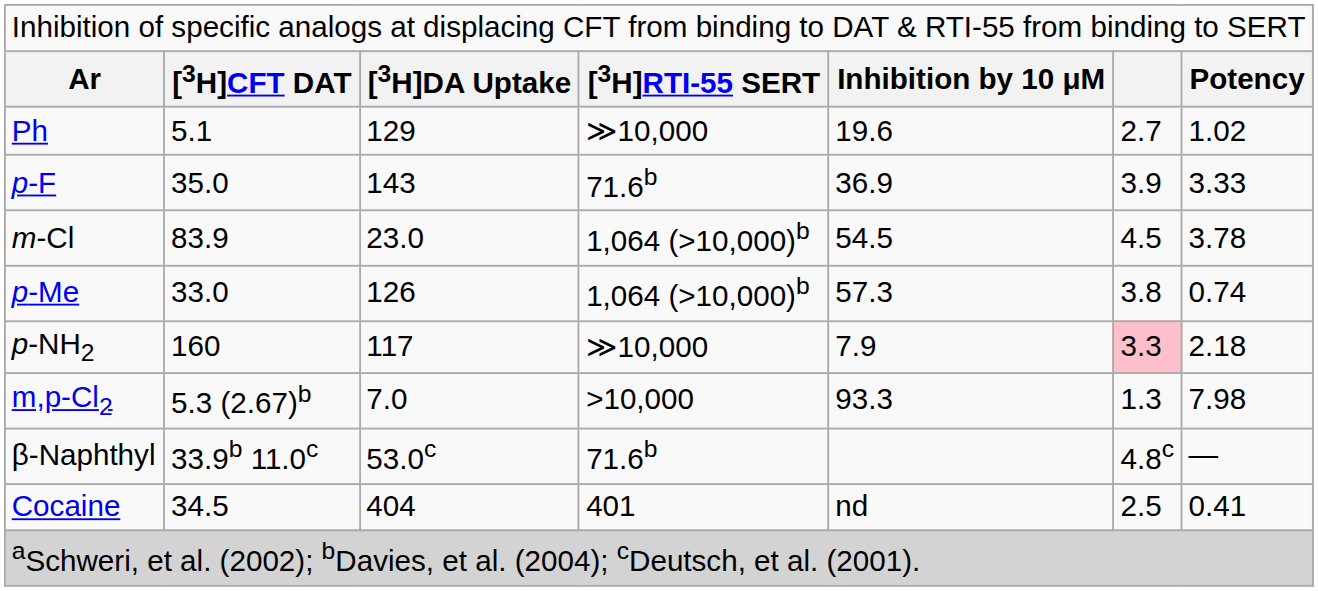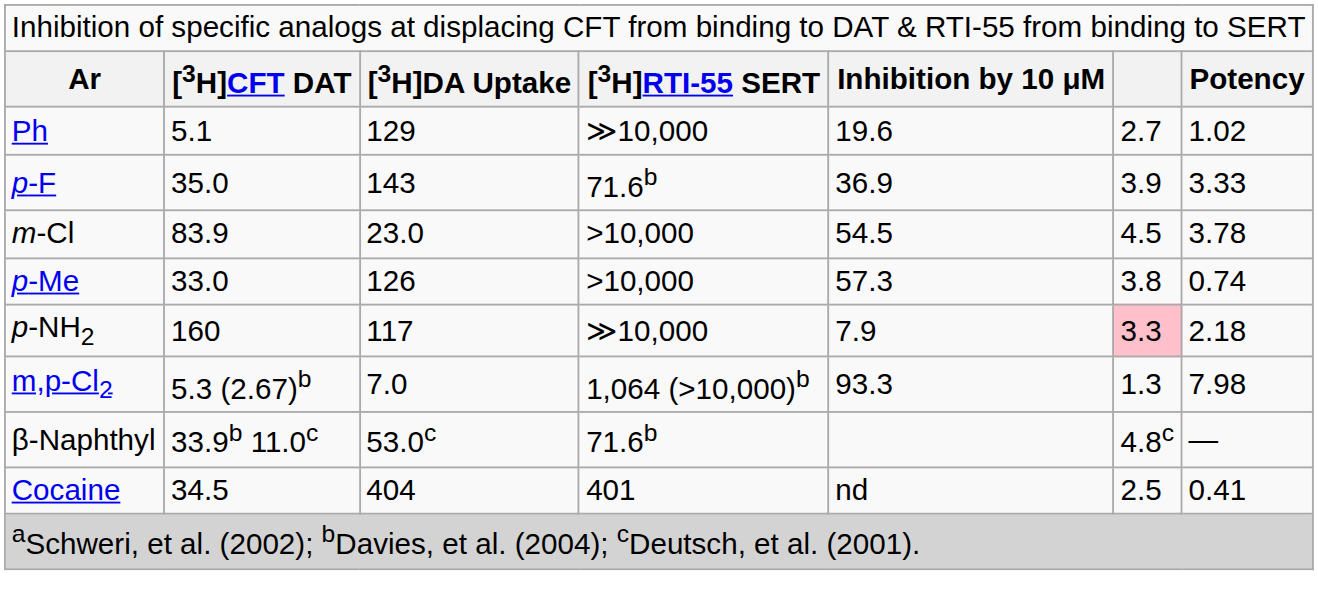m-Cl | column 4: 1,064 (>10,000)b -> >10,000
p-Me | column 4: 1,064 (>10,000)b -> >10,000
m,p-Cl2 | column 4: >10,000 -> 1,064 (>10,000)b
